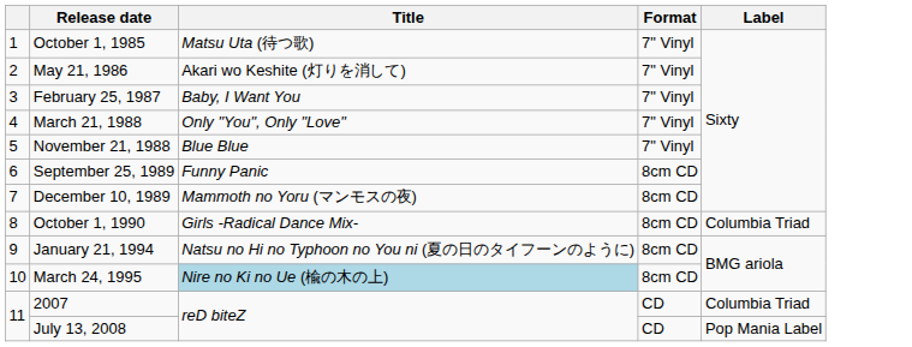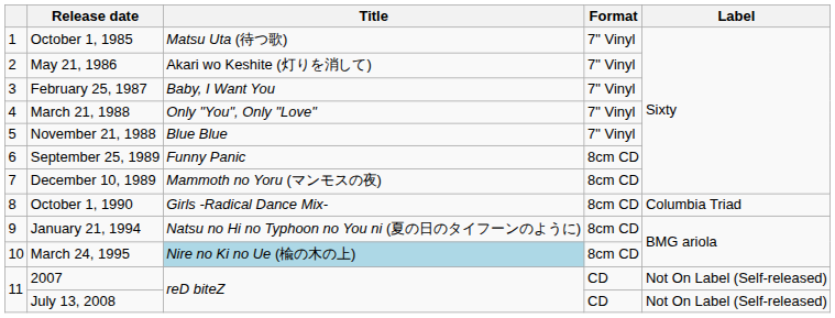2007 | Label: Columbia Triad -> Not On Label (Self-released)
July 13, 2008 | Label: Pop Mania Label -> Not On Label (Self-released)
